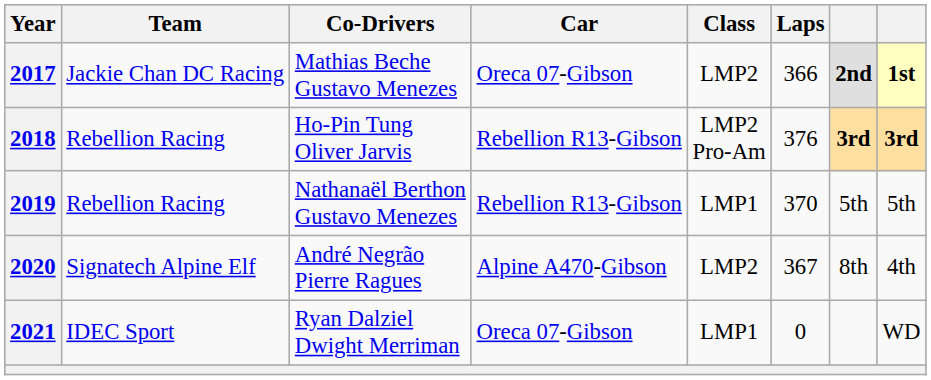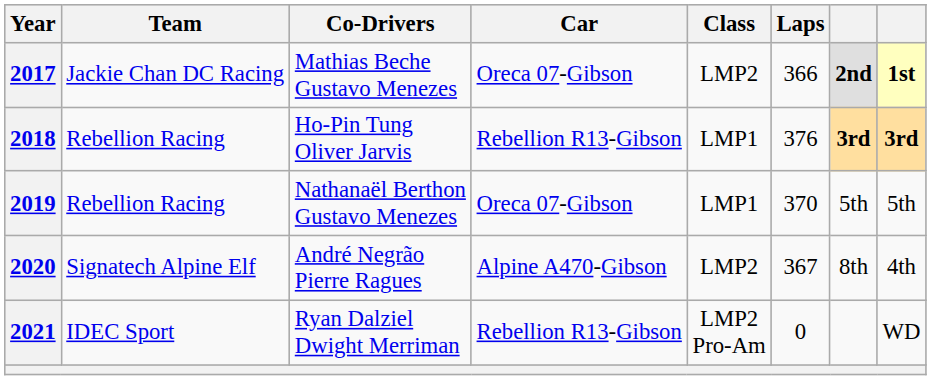2018 | Class: LMP2 Pro-Am -> LMP1
2019 | Car: Rebellion R13-Gibson -> Oreca 07-Gibson
2021 | Car: Oreca 07-Gibson -> Rebellion R13-Gibson
2021 | Class: LMP1 -> LMP2 Pro-Am
